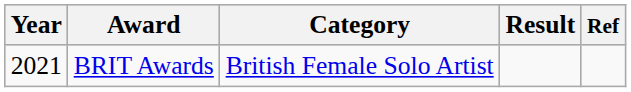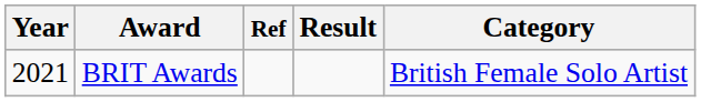columns swapped: Category <-> Ref
